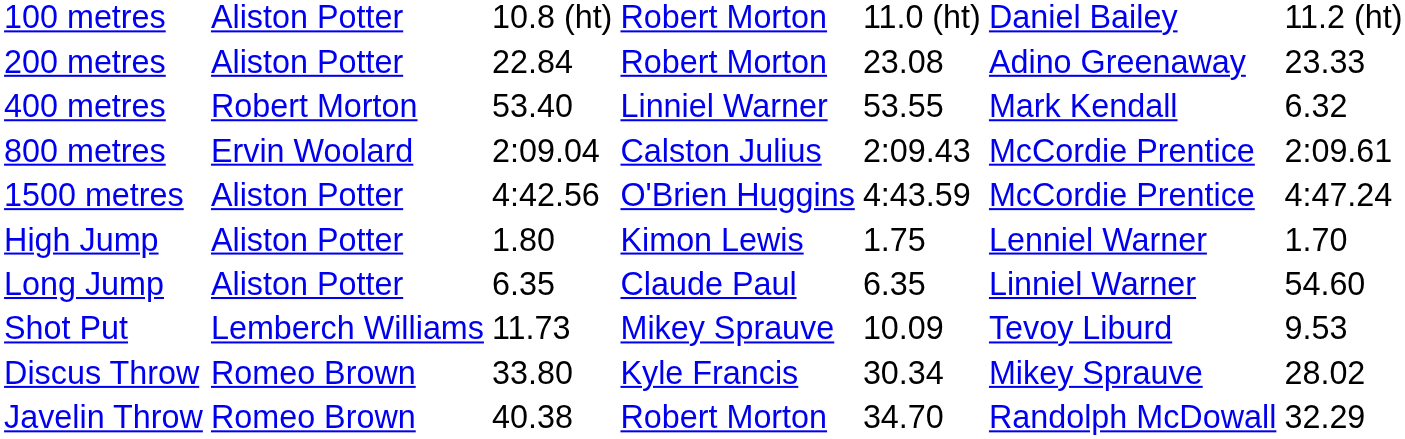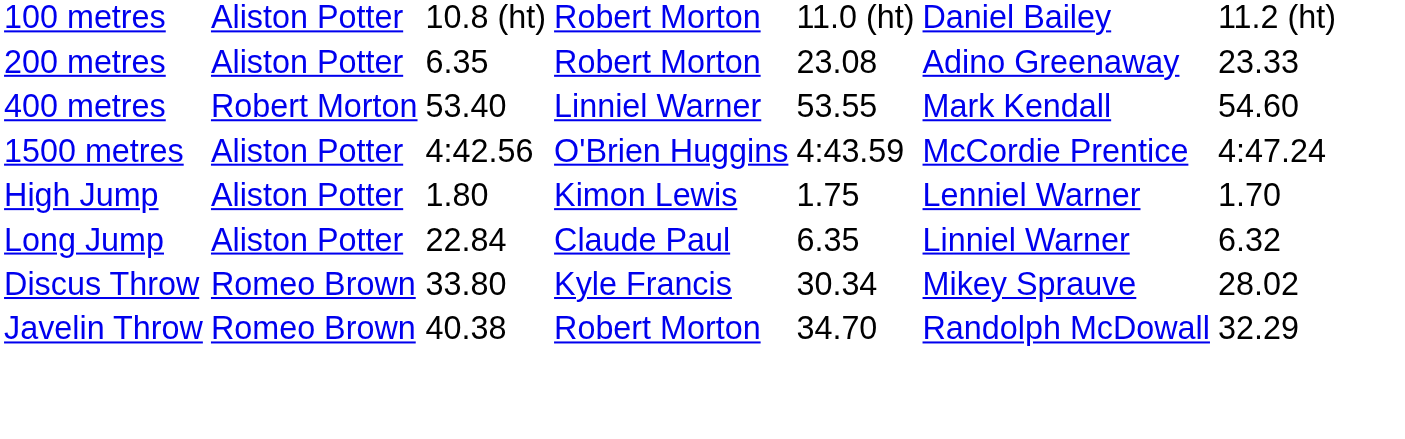200 metres | column 3: 22.84 -> 6.35
400 metres | column 7: 6.32 -> 54.60
- row: 800 metres | Ervin Woolard | 2:09.04 | Calston Julius | 2:09.43 | McCordie Prentice | 2:09.61
Long Jump | column 3: 6.35 -> 22.84
Long Jump | column 7: 54.60 -> 6.32
- row: Shot Put | Lemberch Williams | 11.73 | Mikey Sprauve | 10.09 | Tevoy Liburd | 9.53
